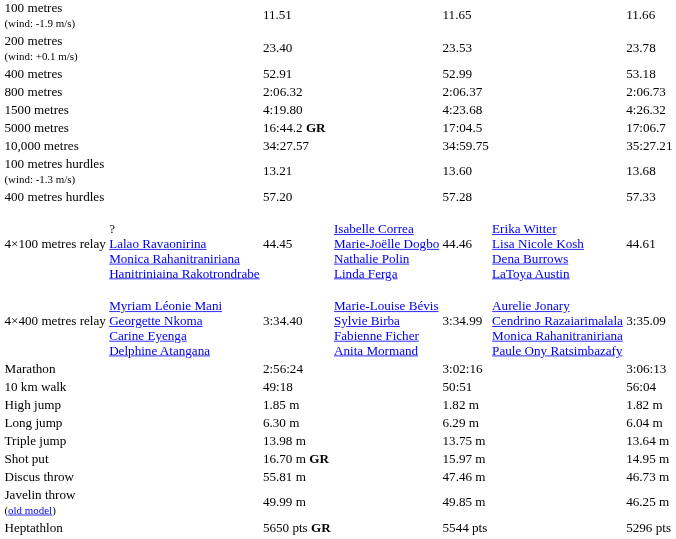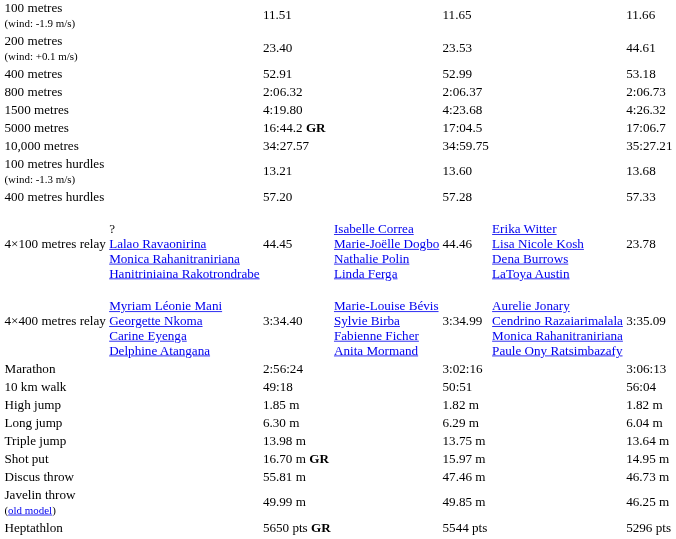200 metres (wind: +0.1 m/s) | column 7: 23.78 -> 44.61
4×100 metres relay | column 7: 44.61 -> 23.78
